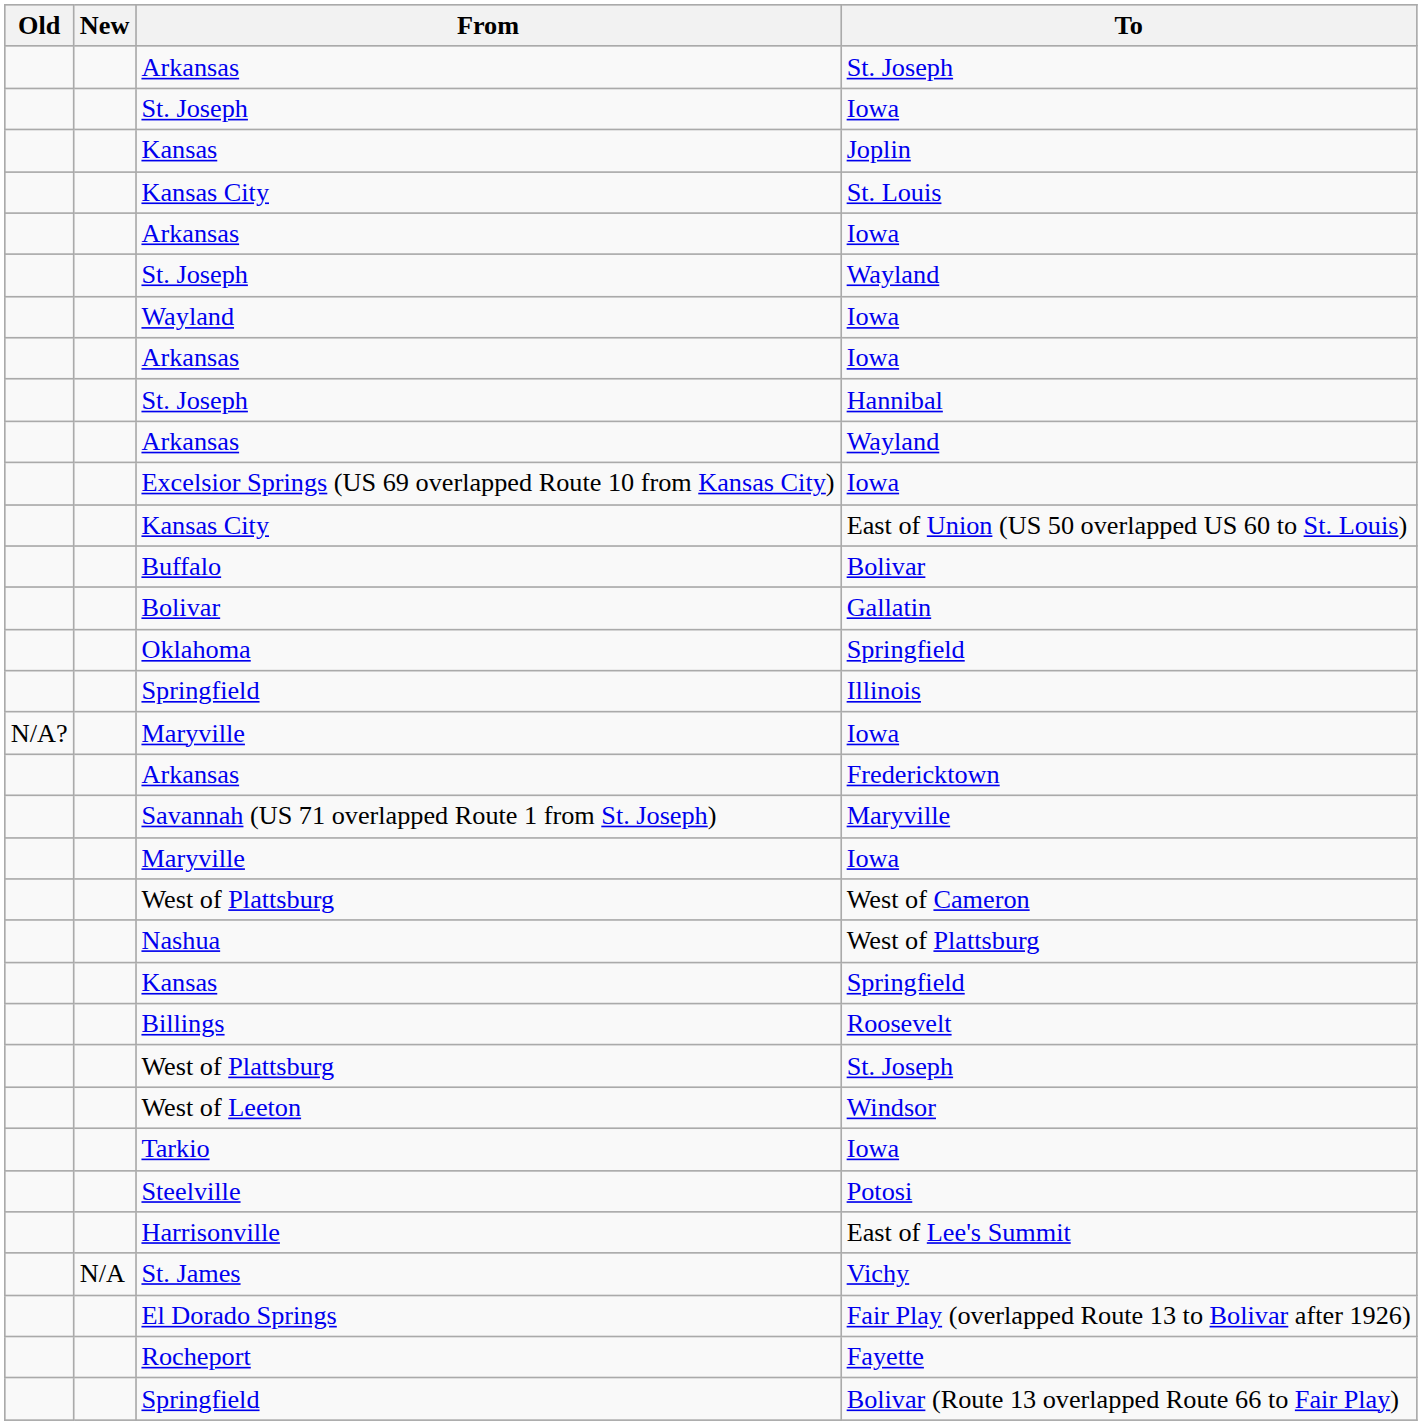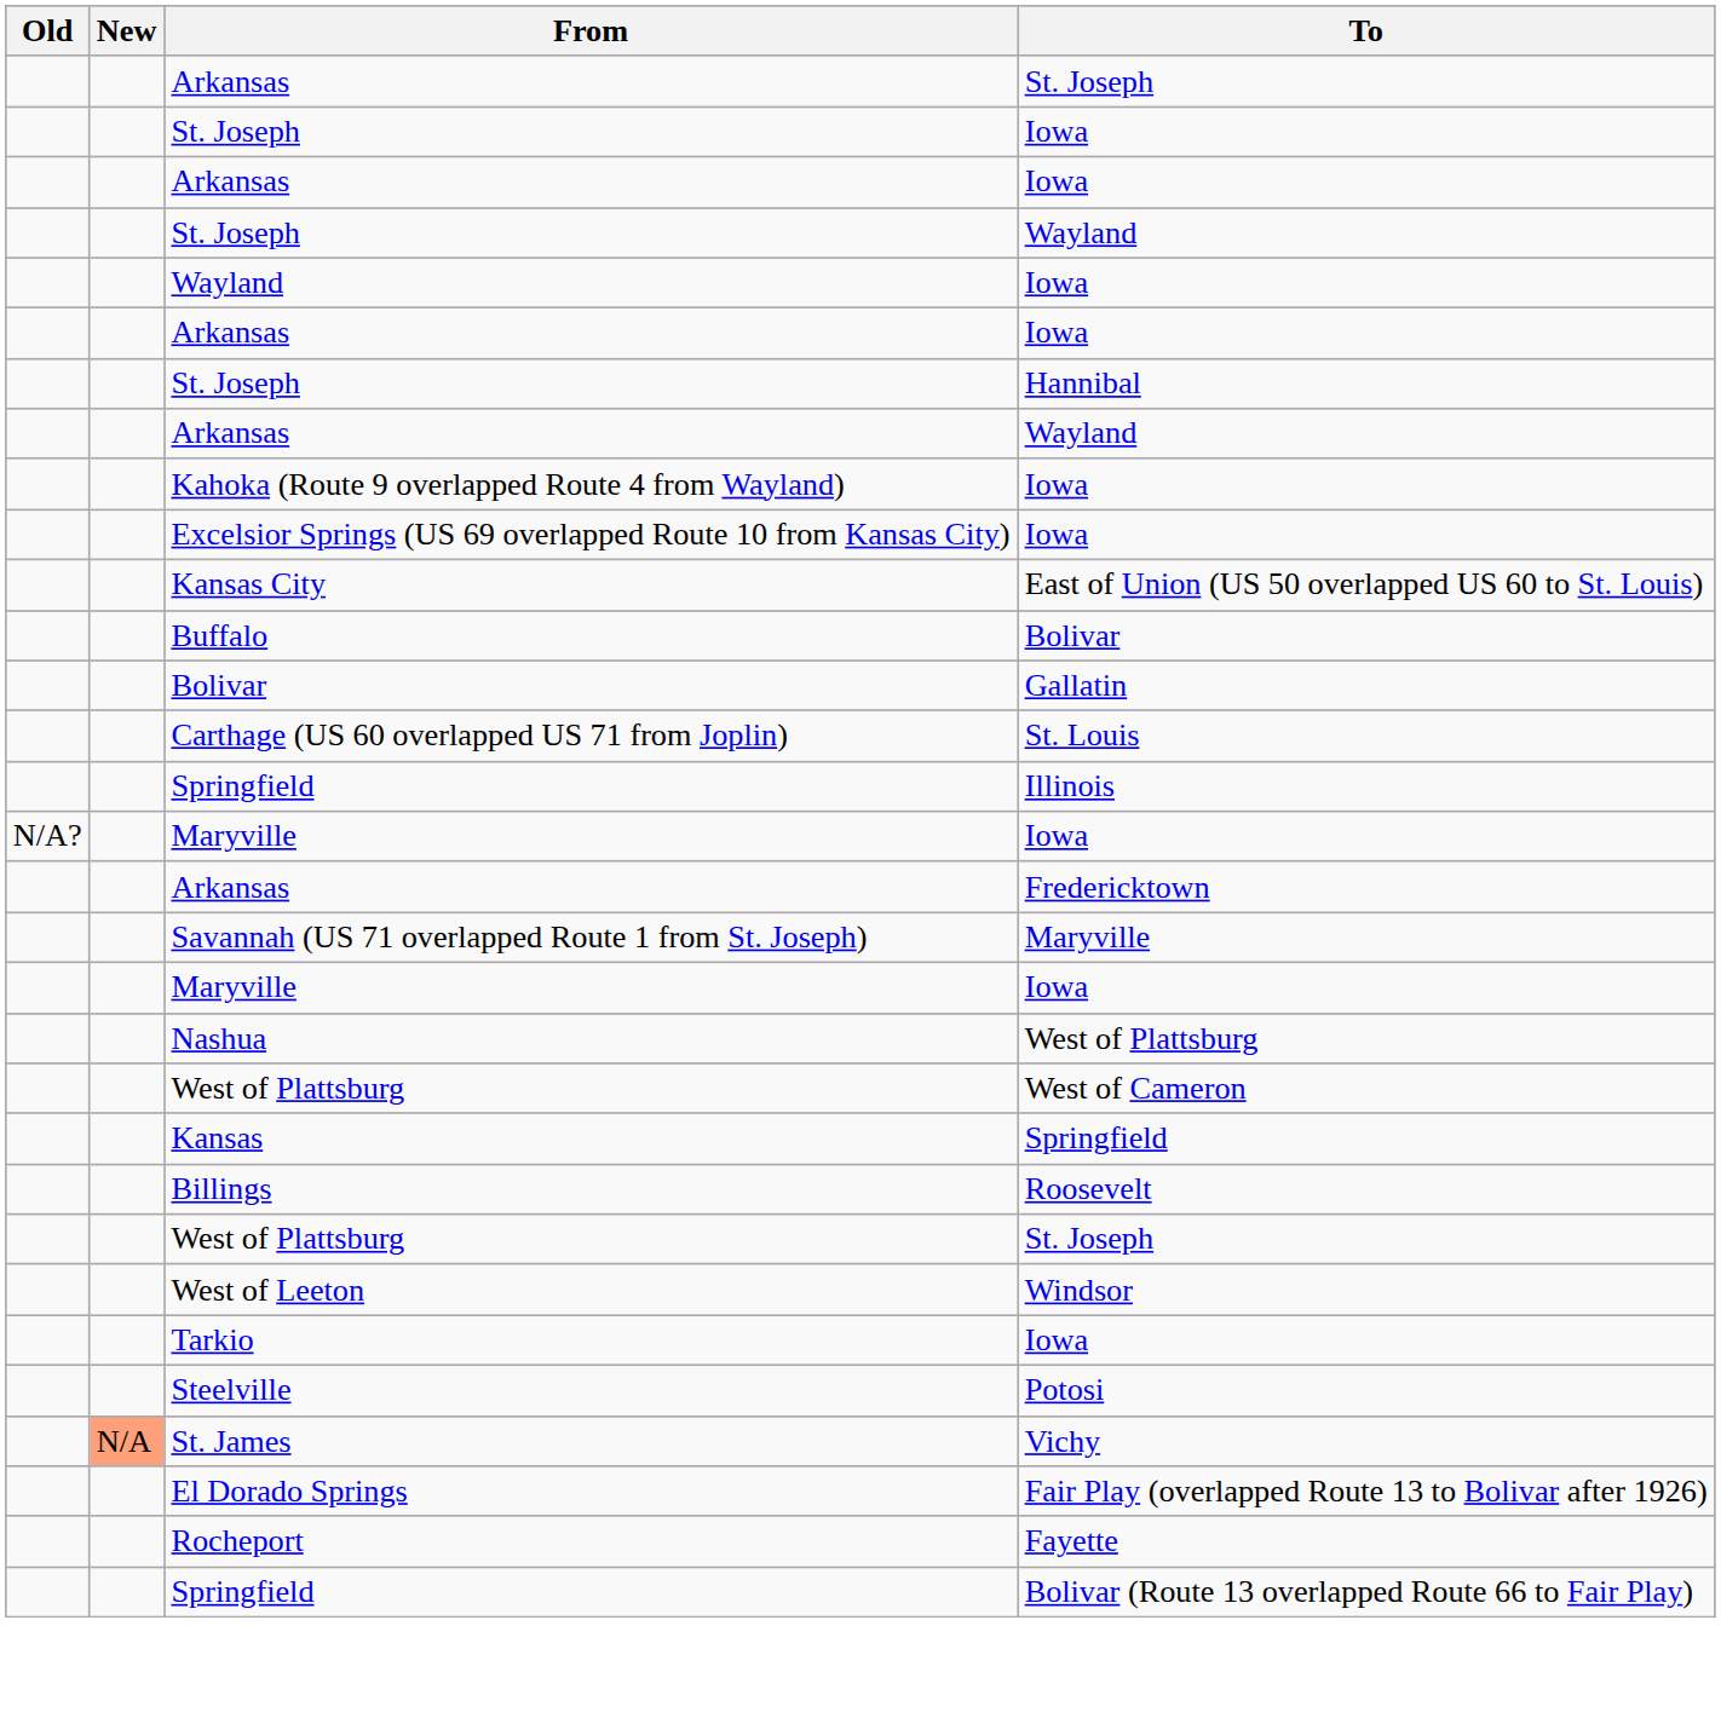- row: Kansas | Joplin
- row: Kansas City | St. Louis
+ row: Kahoka (Route 9 overlapped Route 4 from Wayland) | Iowa
+ row: Carthage (US 60 overlapped US 71 from Joplin) | St. Louis
- row: Oklahoma | Springfield
rows swapped: Nashua <-> West of Plattsburg / West of Cameron
- row: Harrisonville | East of Lee's Summit
St. James | New: no background -> lightsalmon background
